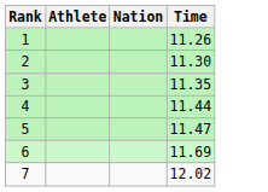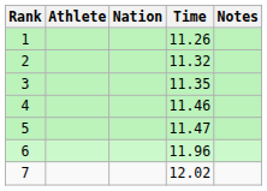+ column: Notes
2 | Time: 11.30 -> 11.32
4 | Time: 11.44 -> 11.46
6 | Time: 11.69 -> 11.96
